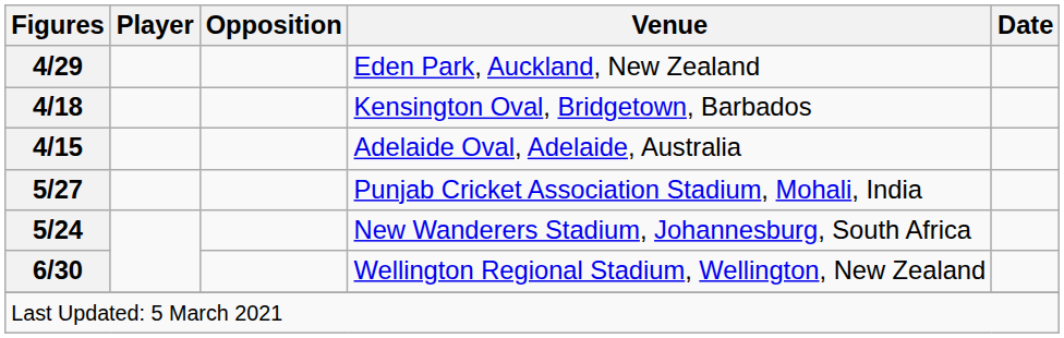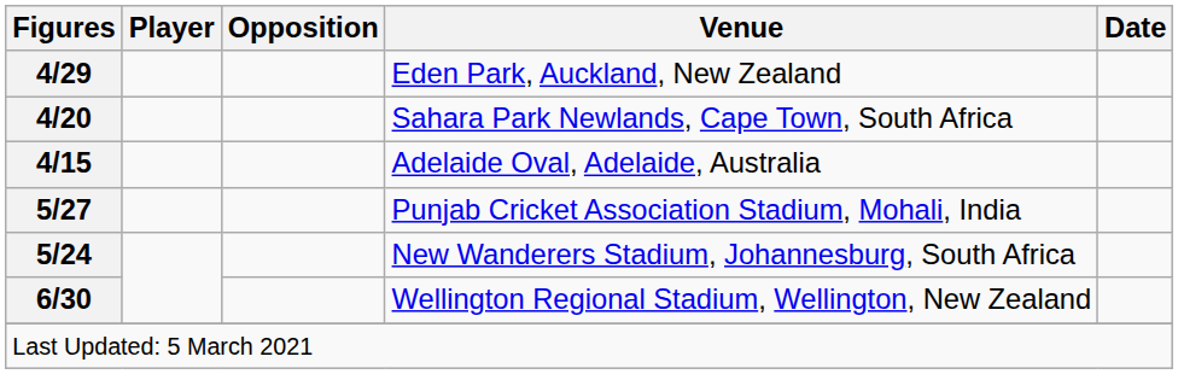+ row: 4/20 | Sahara Park Newlands, Cape Town, South Africa
- row: 4/18 | Kensington Oval, Bridgetown, Barbados
